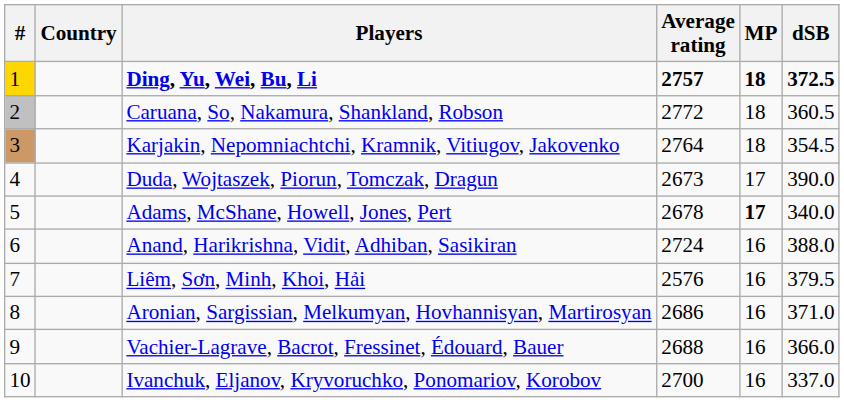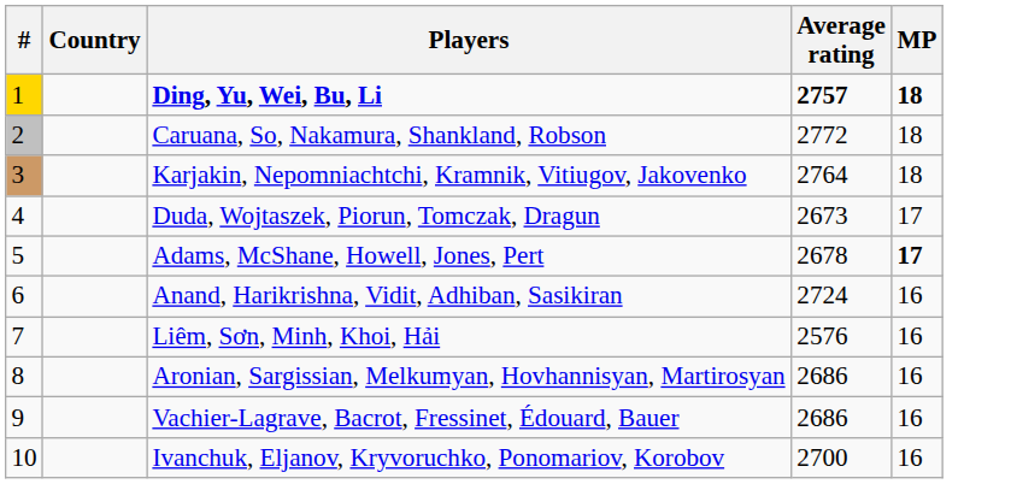- column: dSB | 372.5 | 360.5 | 354.5 | 390.0 | 340.0 | 388.0 | 379.5 | 371.0 | 366.0 | 337.0
Vachier-Lagrave, Bacrot, Fressinet, Édouard, Bauer | Average rating: 2688 -> 2686
